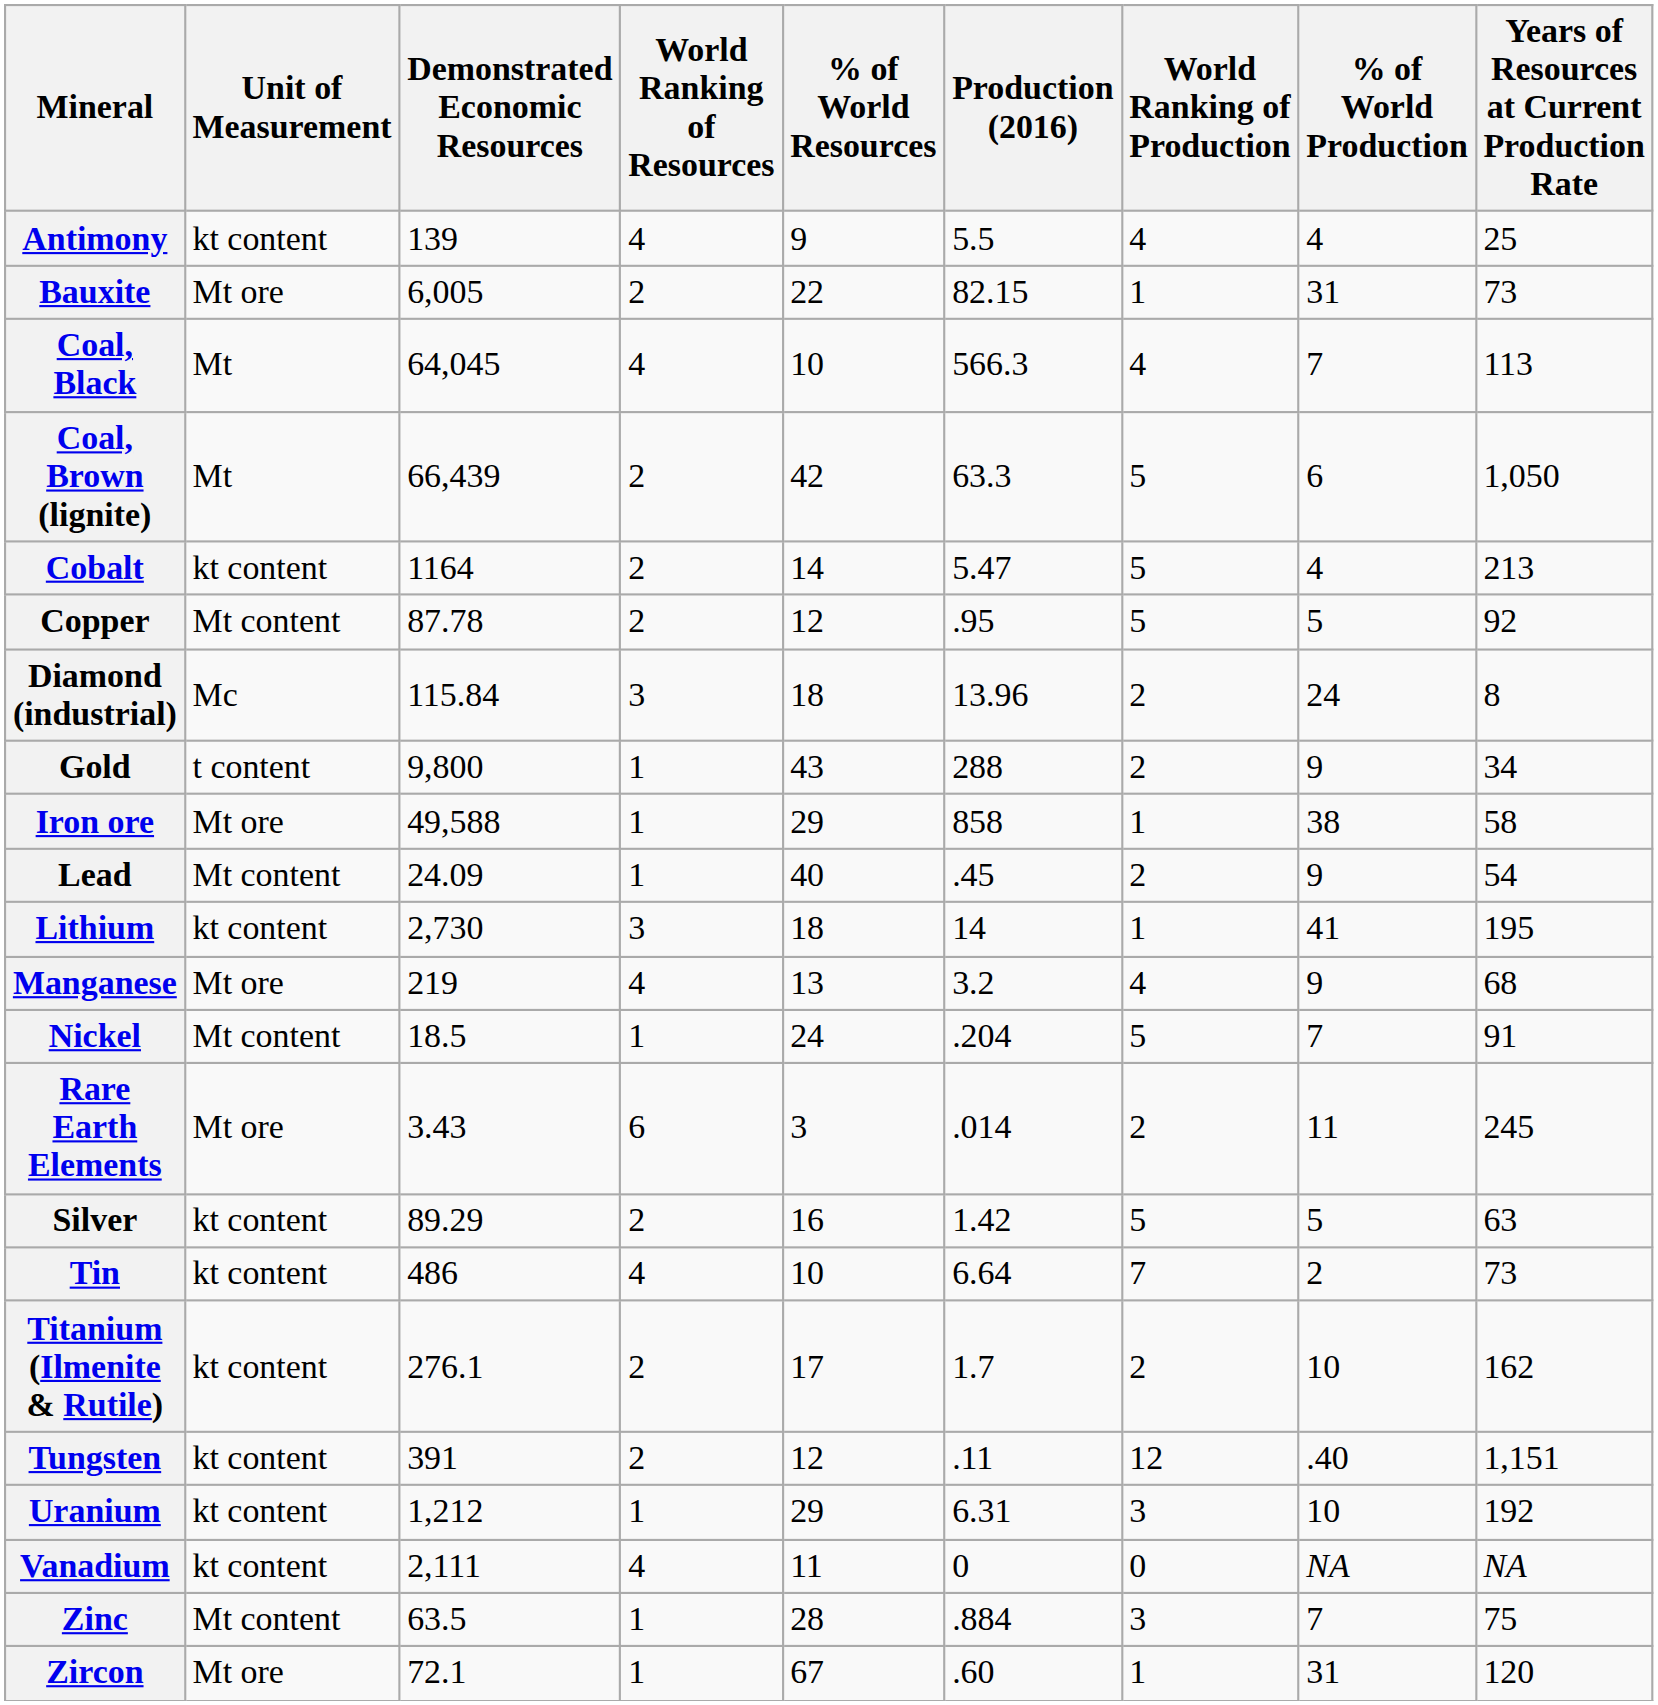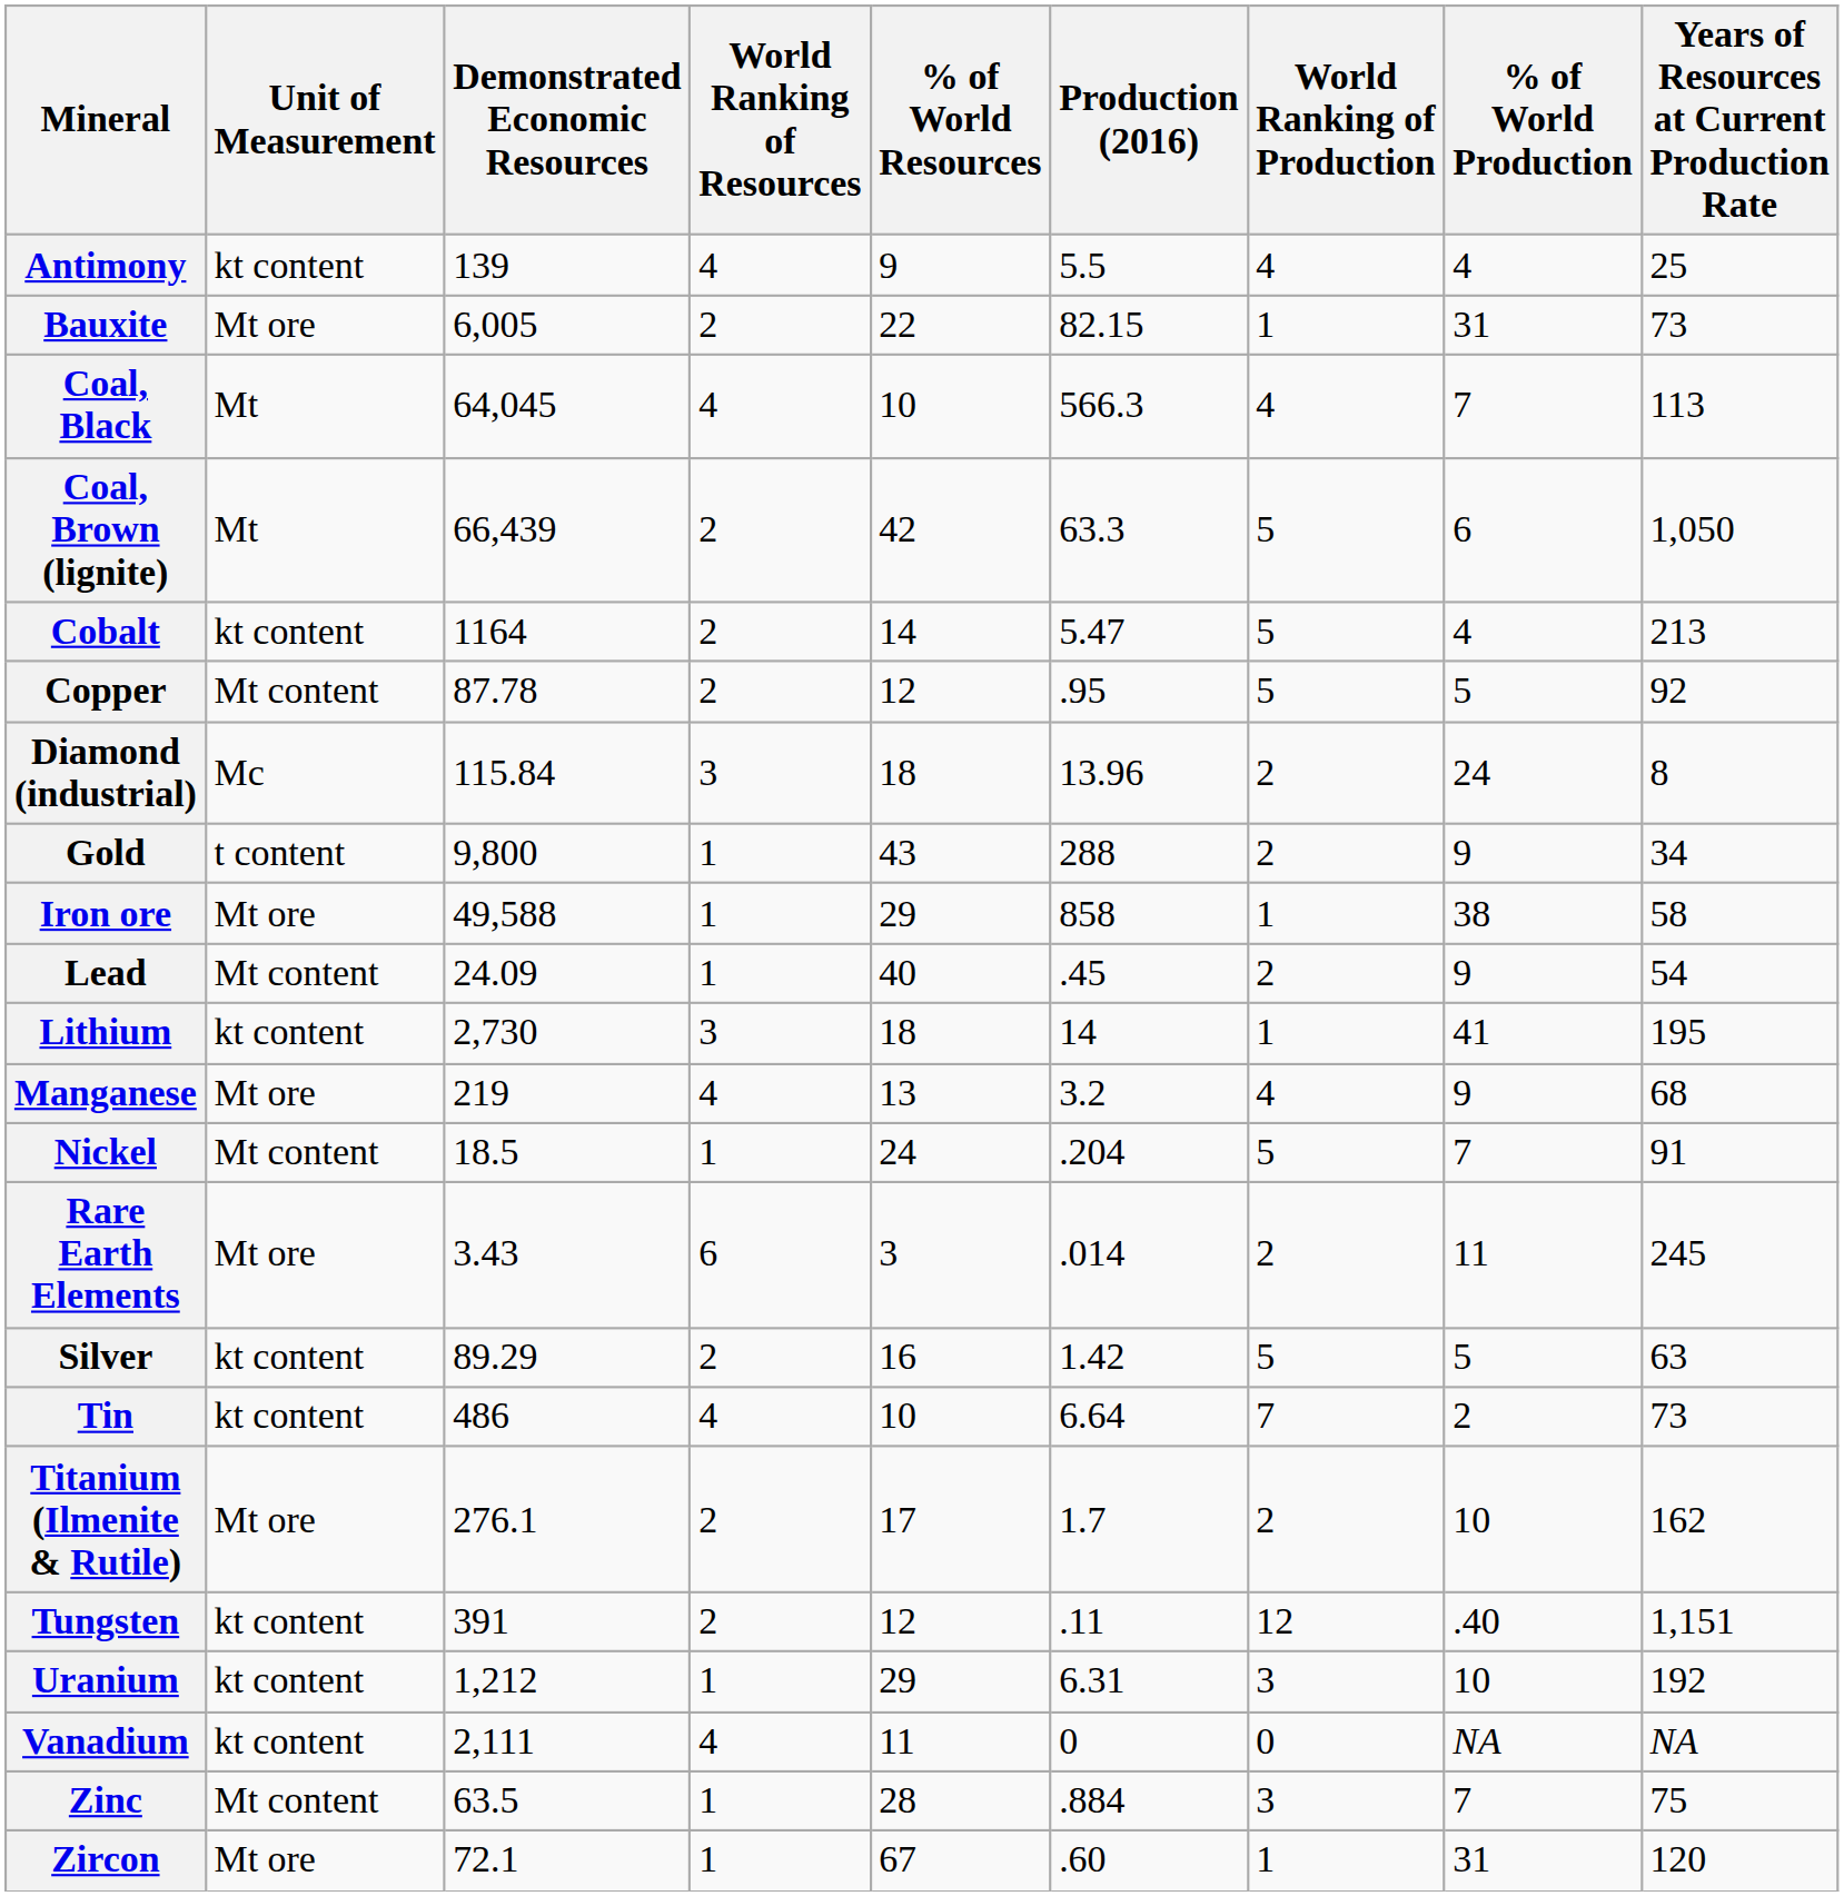Titanium (Ilmenite & Rutile) | Unit of Measurement: kt content -> Mt ore
